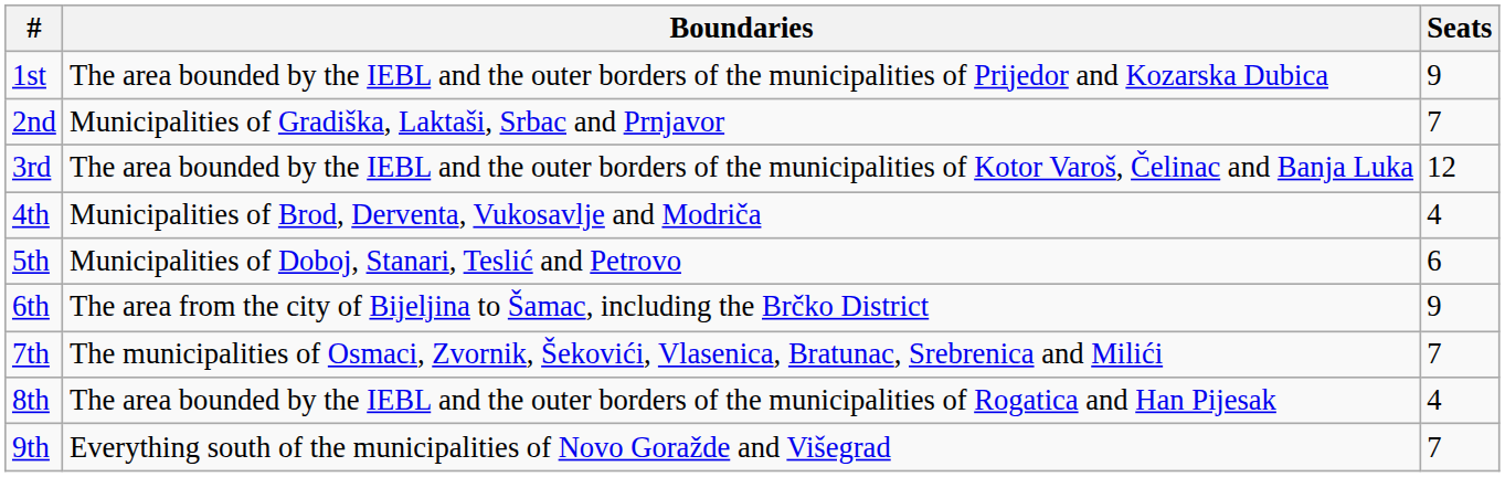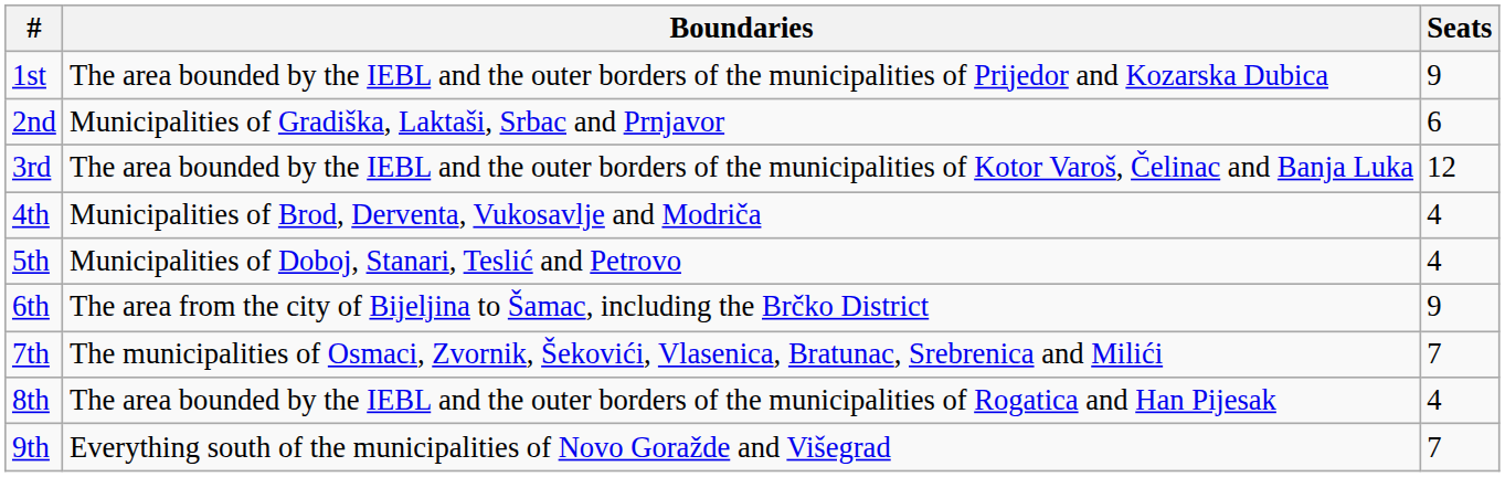2nd | Seats: 7 -> 6
5th | Seats: 6 -> 4
